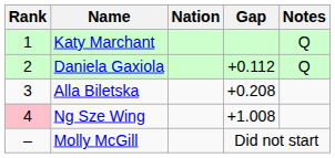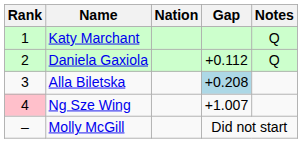Alla Biletska | Gap: no background -> lightblue background
Ng Sze Wing | Gap: +1.008 -> +1.007
